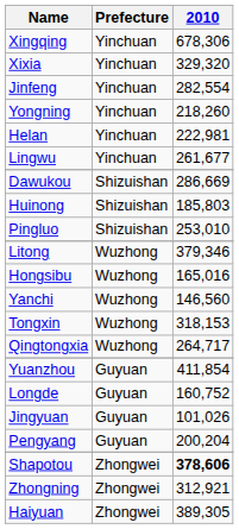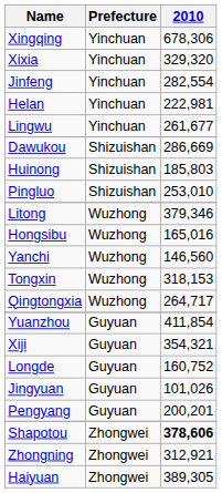- row: Yongning | Yinchuan | 218,260
+ row: Xiji | Guyuan | 354,321
Pengyang | 2010: 200,204 -> 200,201
